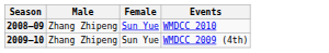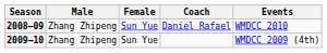+ column: Coach | Daniel Rafael
